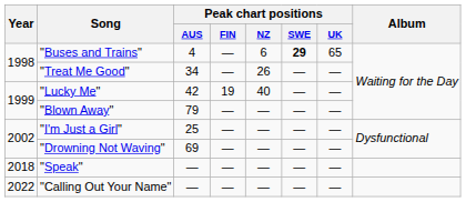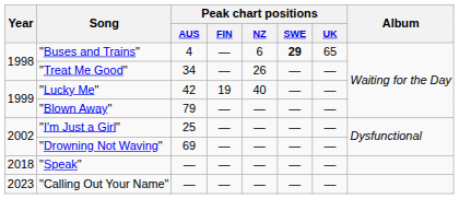"Calling Out Your Name" | Year: 2022 -> 2023
